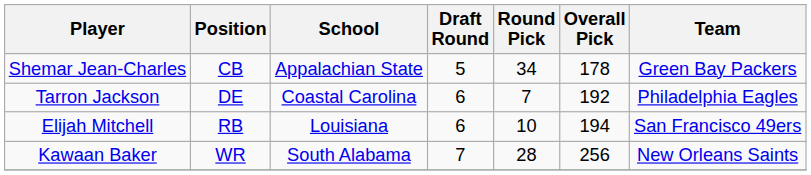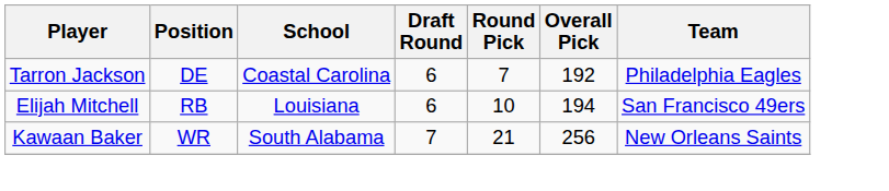- row: Shemar Jean-Charles | CB | Appalachian State | 5 | 34 | 178 | Green Bay Packers
Kawaan Baker | Round Pick: 28 -> 21
